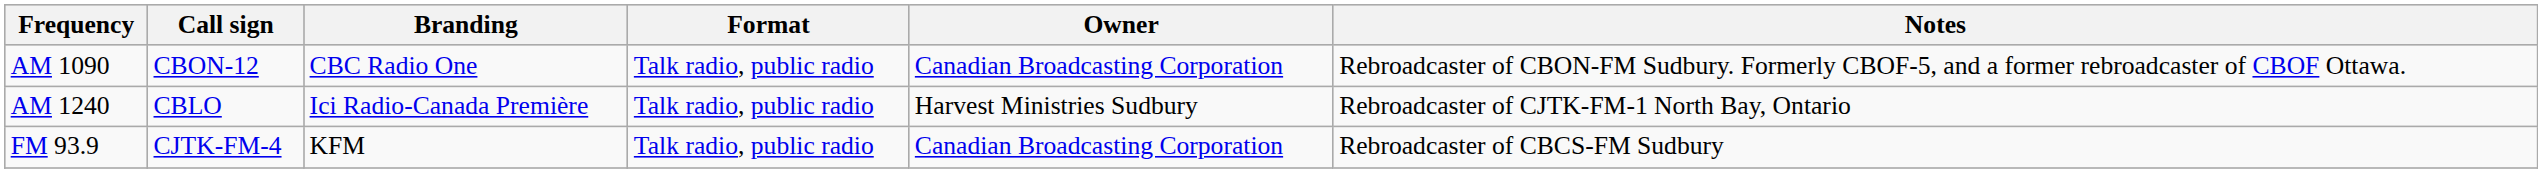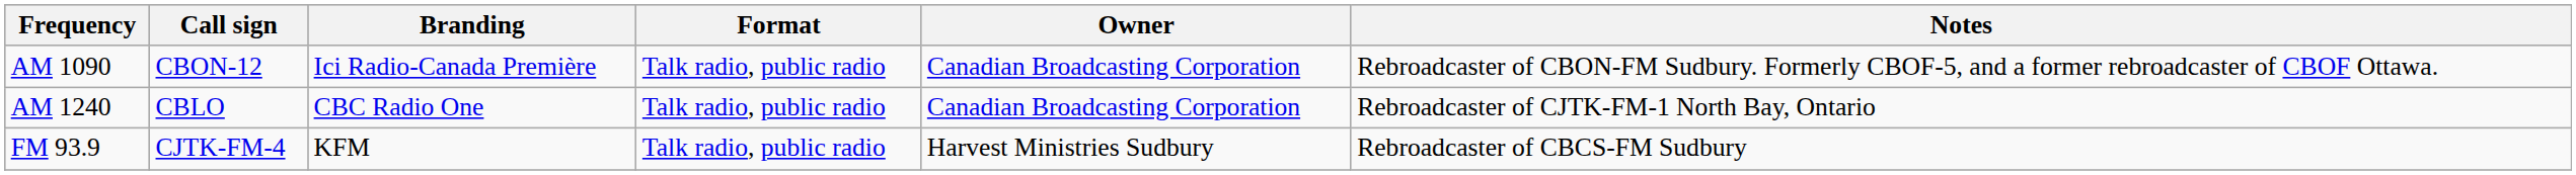AM 1090 | Branding: CBC Radio One -> Ici Radio-Canada Première
AM 1240 | Branding: Ici Radio-Canada Première -> CBC Radio One
AM 1240 | Owner: Harvest Ministries Sudbury -> Canadian Broadcasting Corporation
FM 93.9 | Owner: Canadian Broadcasting Corporation -> Harvest Ministries Sudbury
